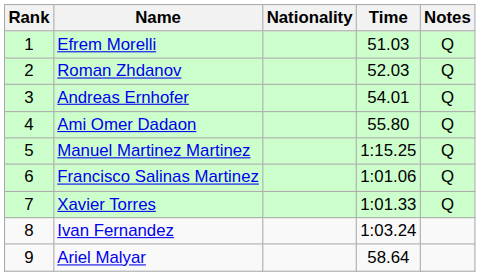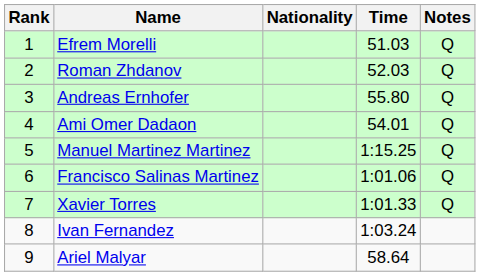Andreas Ernhofer | Time: 54.01 -> 55.80
Ami Omer Dadaon | Time: 55.80 -> 54.01
